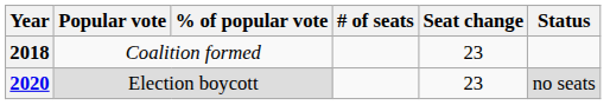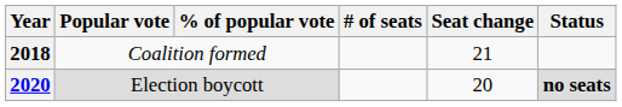2018 | Seat change: 23 -> 21
2020 | Seat change: 23 -> 20
2020 | Status: normal -> bold
